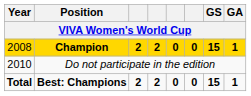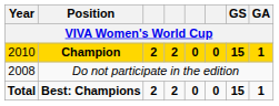Champion | Year: 2008 -> 2010
Do not participate in the edition | Year: 2010 -> 2008
